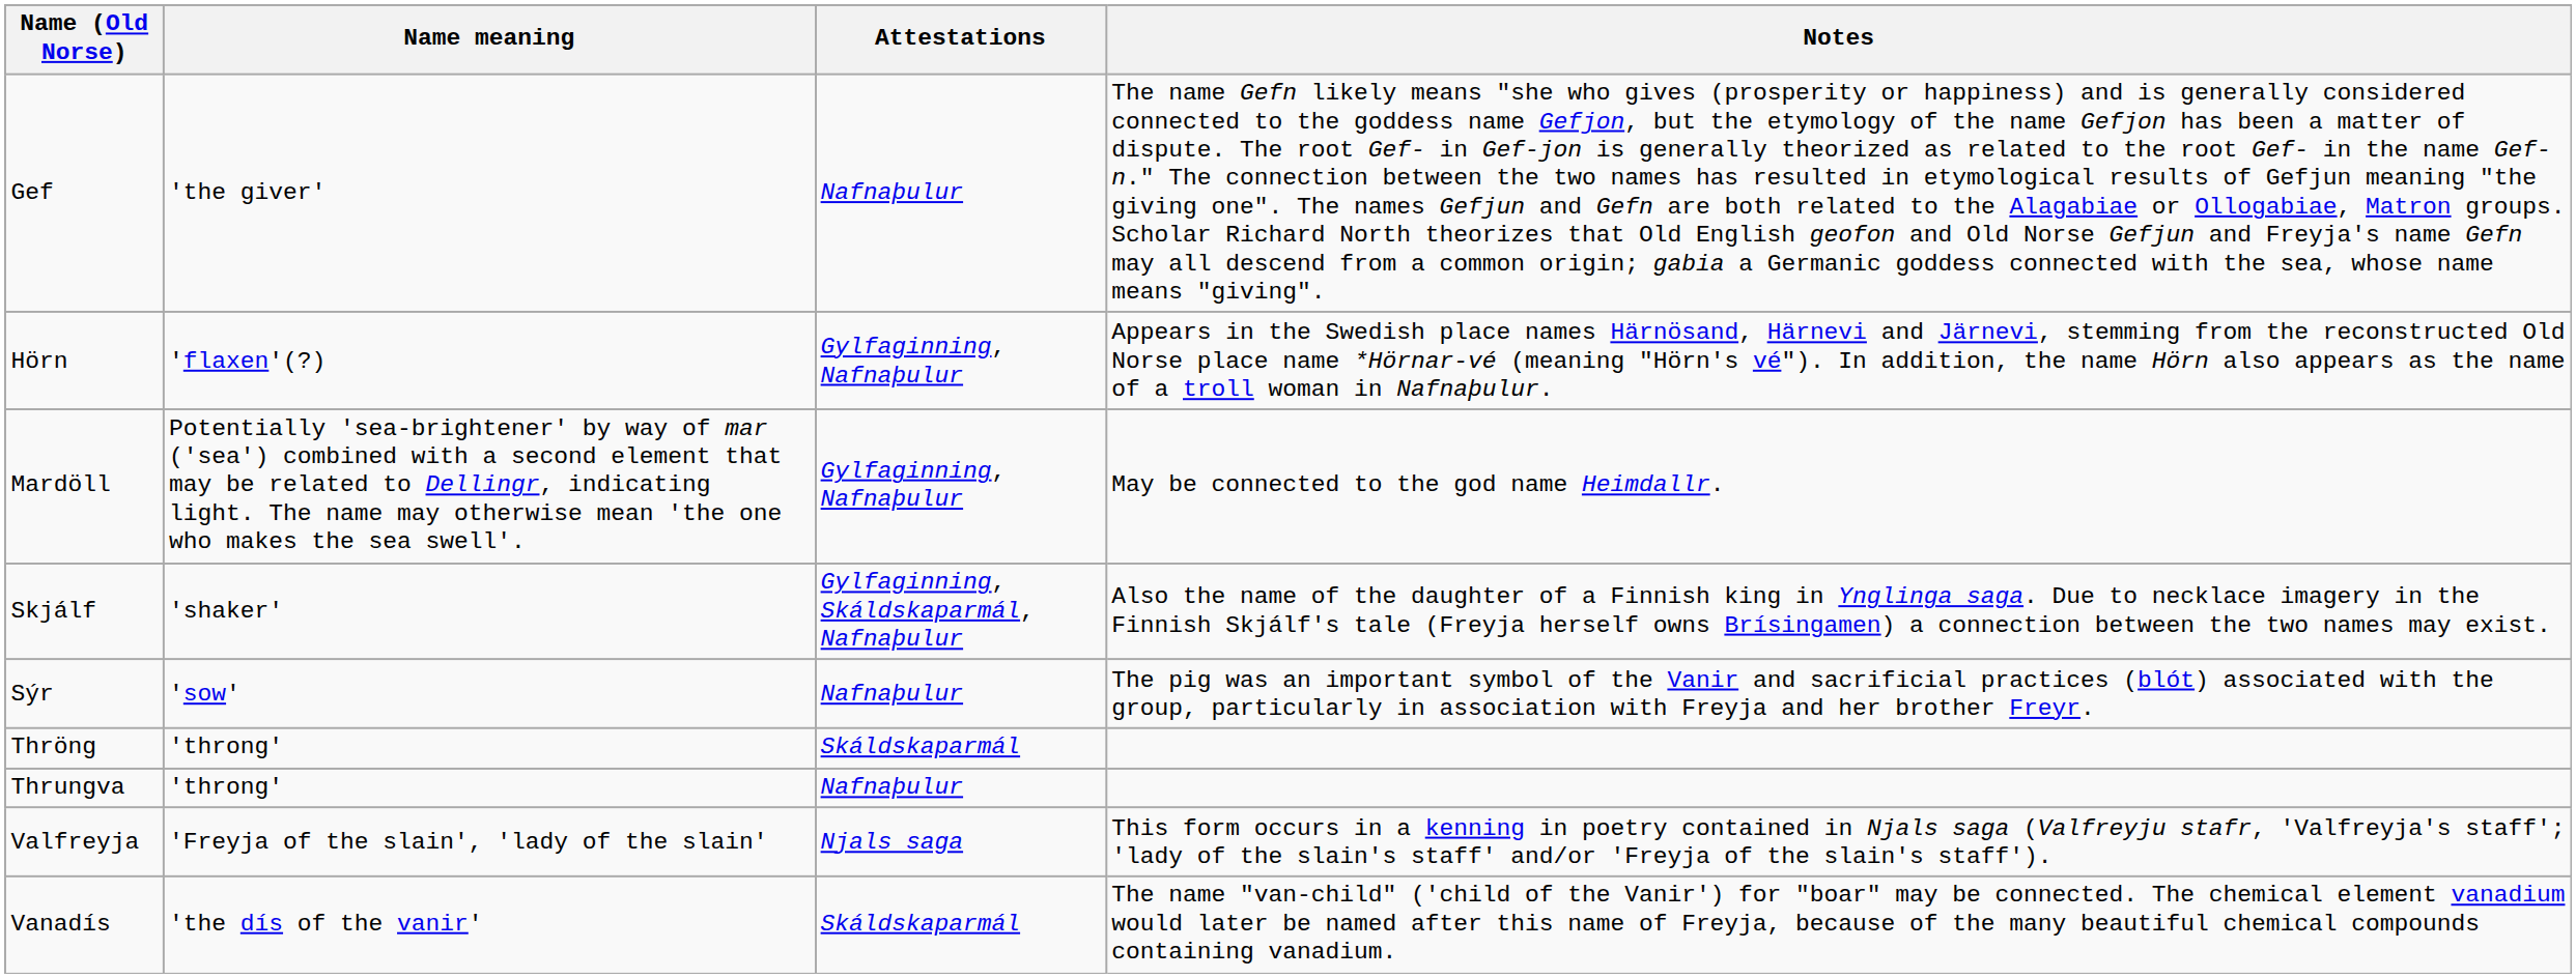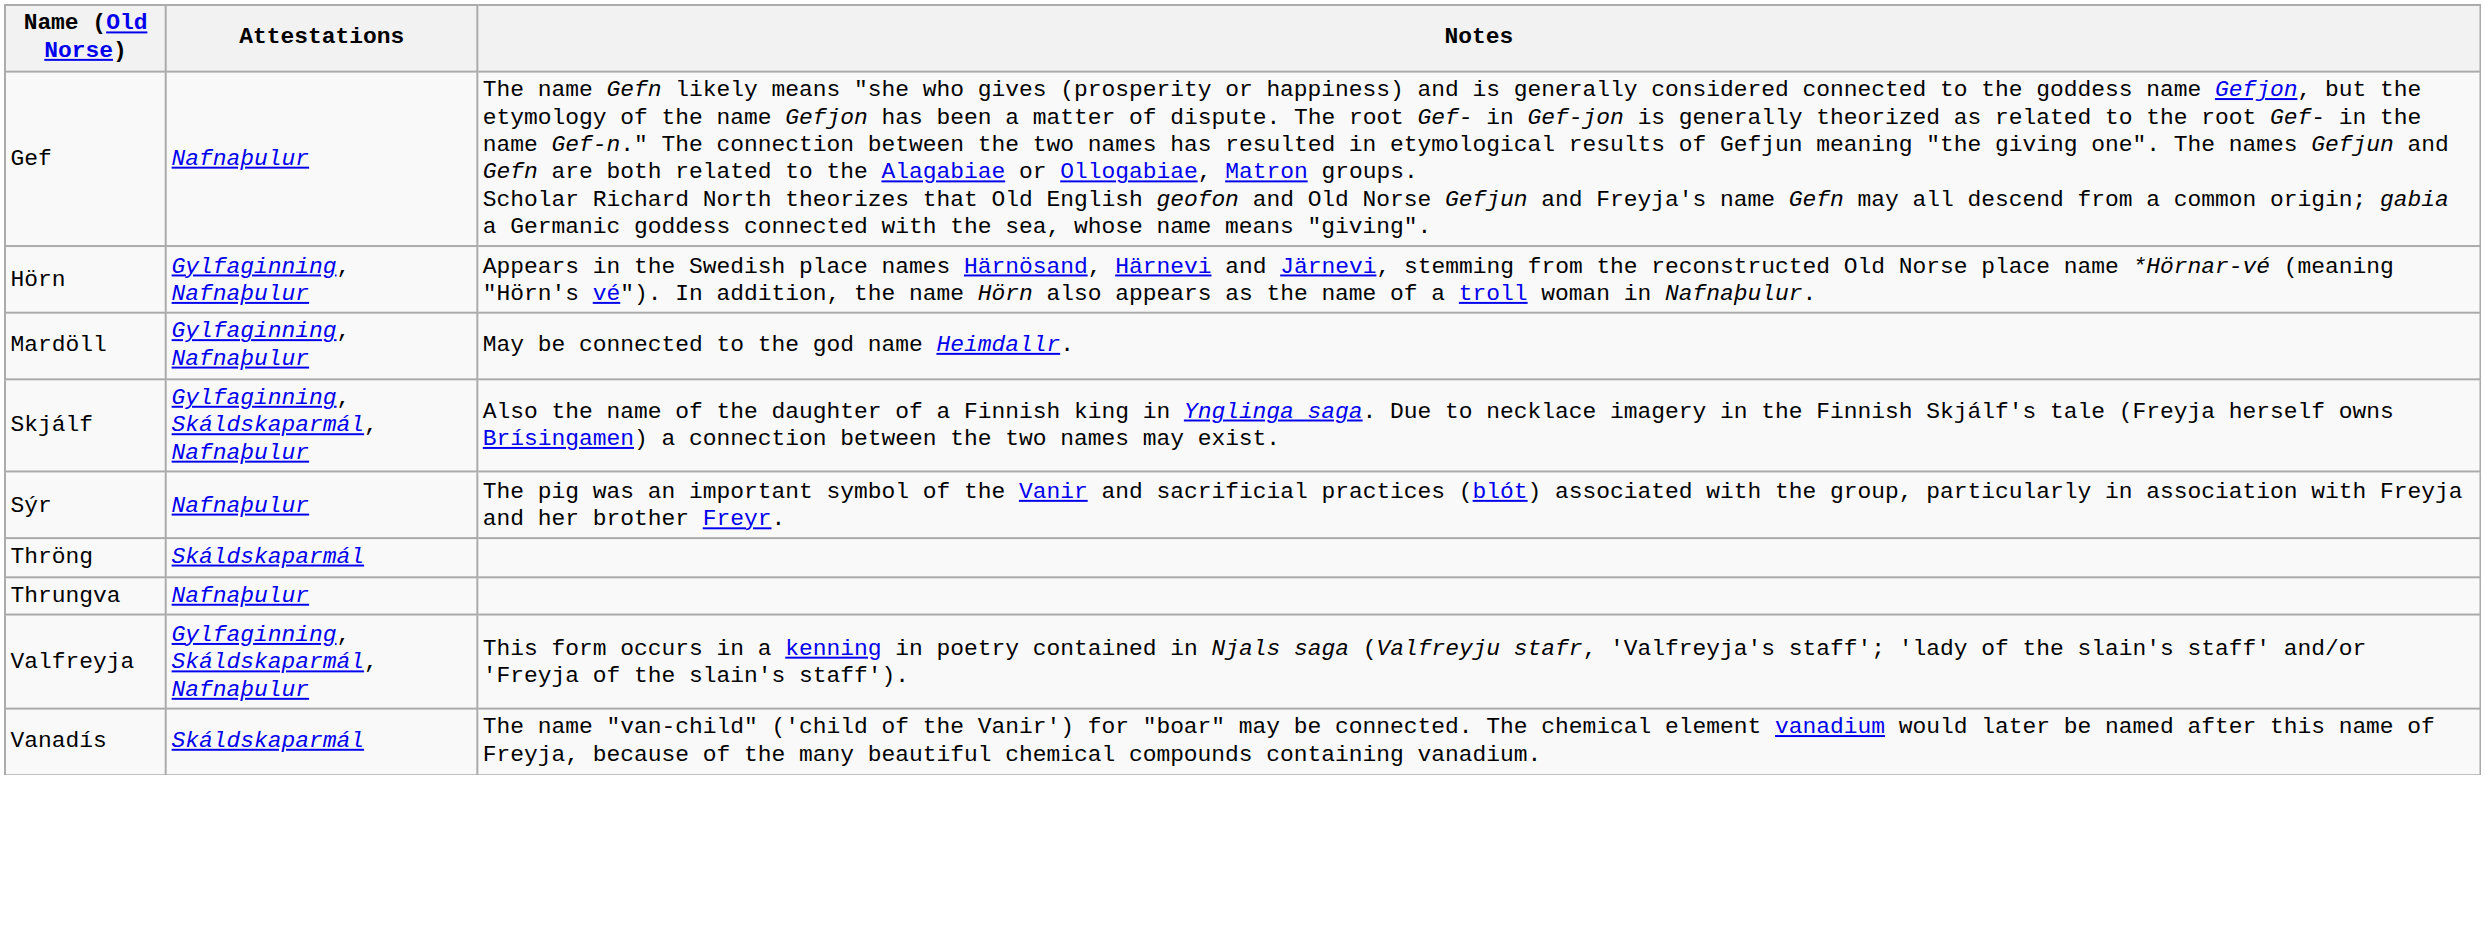- column: Name meaning | 'the giver' | 'flaxen'(?) | Potentially 'sea-brightener' by way of mar ('sea') combined with a second element that may be related to Dellingr, indicating light. The name may otherwise mean 'the one who makes the sea swell'. | 'shaker' | 'sow' | 'throng' | 'throng' | 'Freyja of the slain', 'lady of the slain' | 'the dís of the vanir'
Valfreyja | Attestations: Njals saga -> Gylfaginning, Skáldskaparmál, Nafnaþulur
